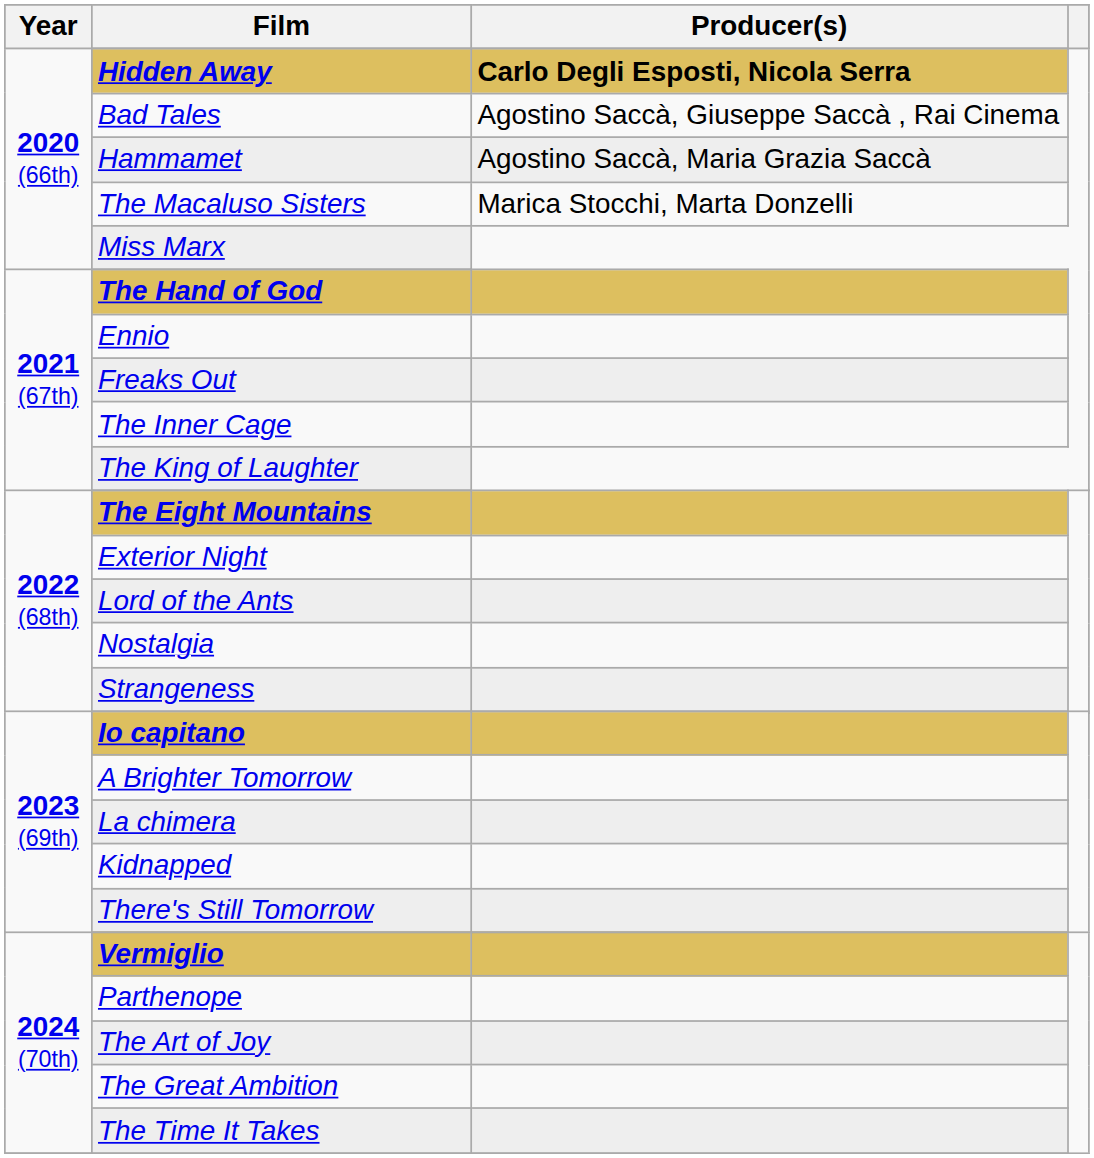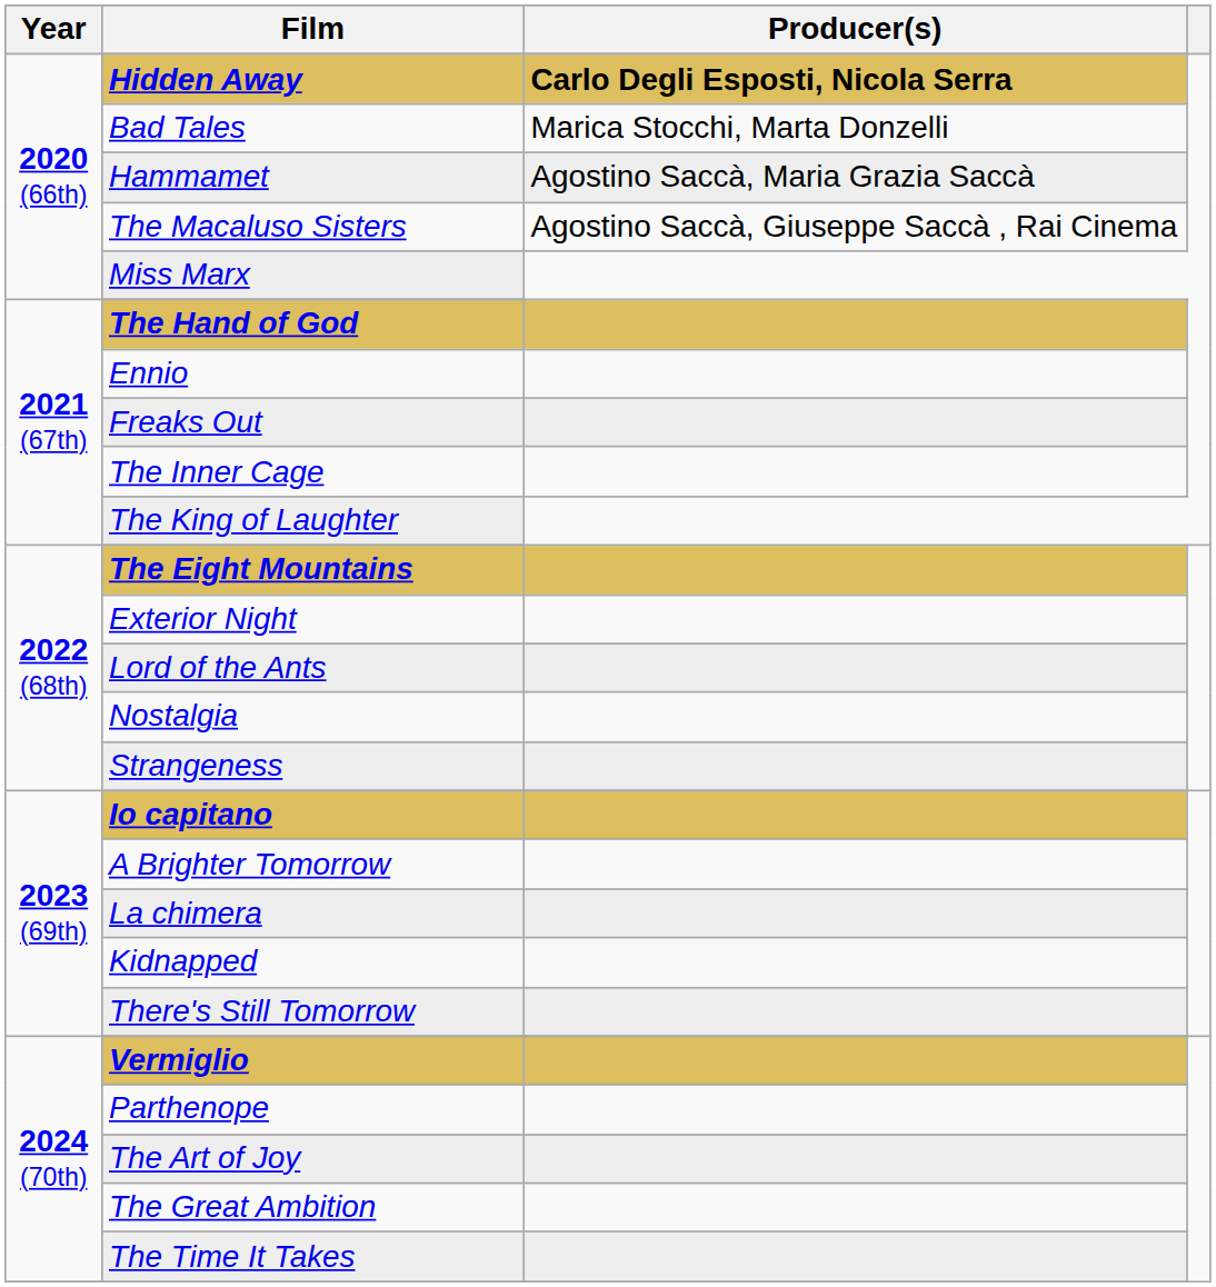Bad Tales | Producer(s): Agostino Saccà, Giuseppe Saccà , Rai Cinema -> Marica Stocchi, Marta Donzelli
The Macaluso Sisters | Producer(s): Marica Stocchi, Marta Donzelli -> Agostino Saccà, Giuseppe Saccà , Rai Cinema
